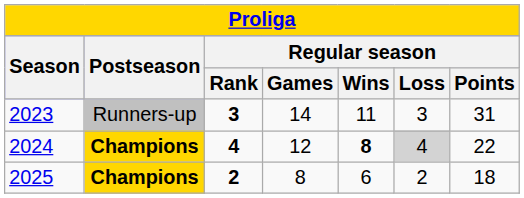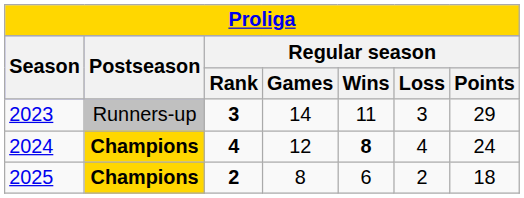2023 | Regular season / Points: 31 -> 29
2024 | Regular season / Loss: lightgrey background -> no background
2024 | Regular season / Points: 22 -> 24
